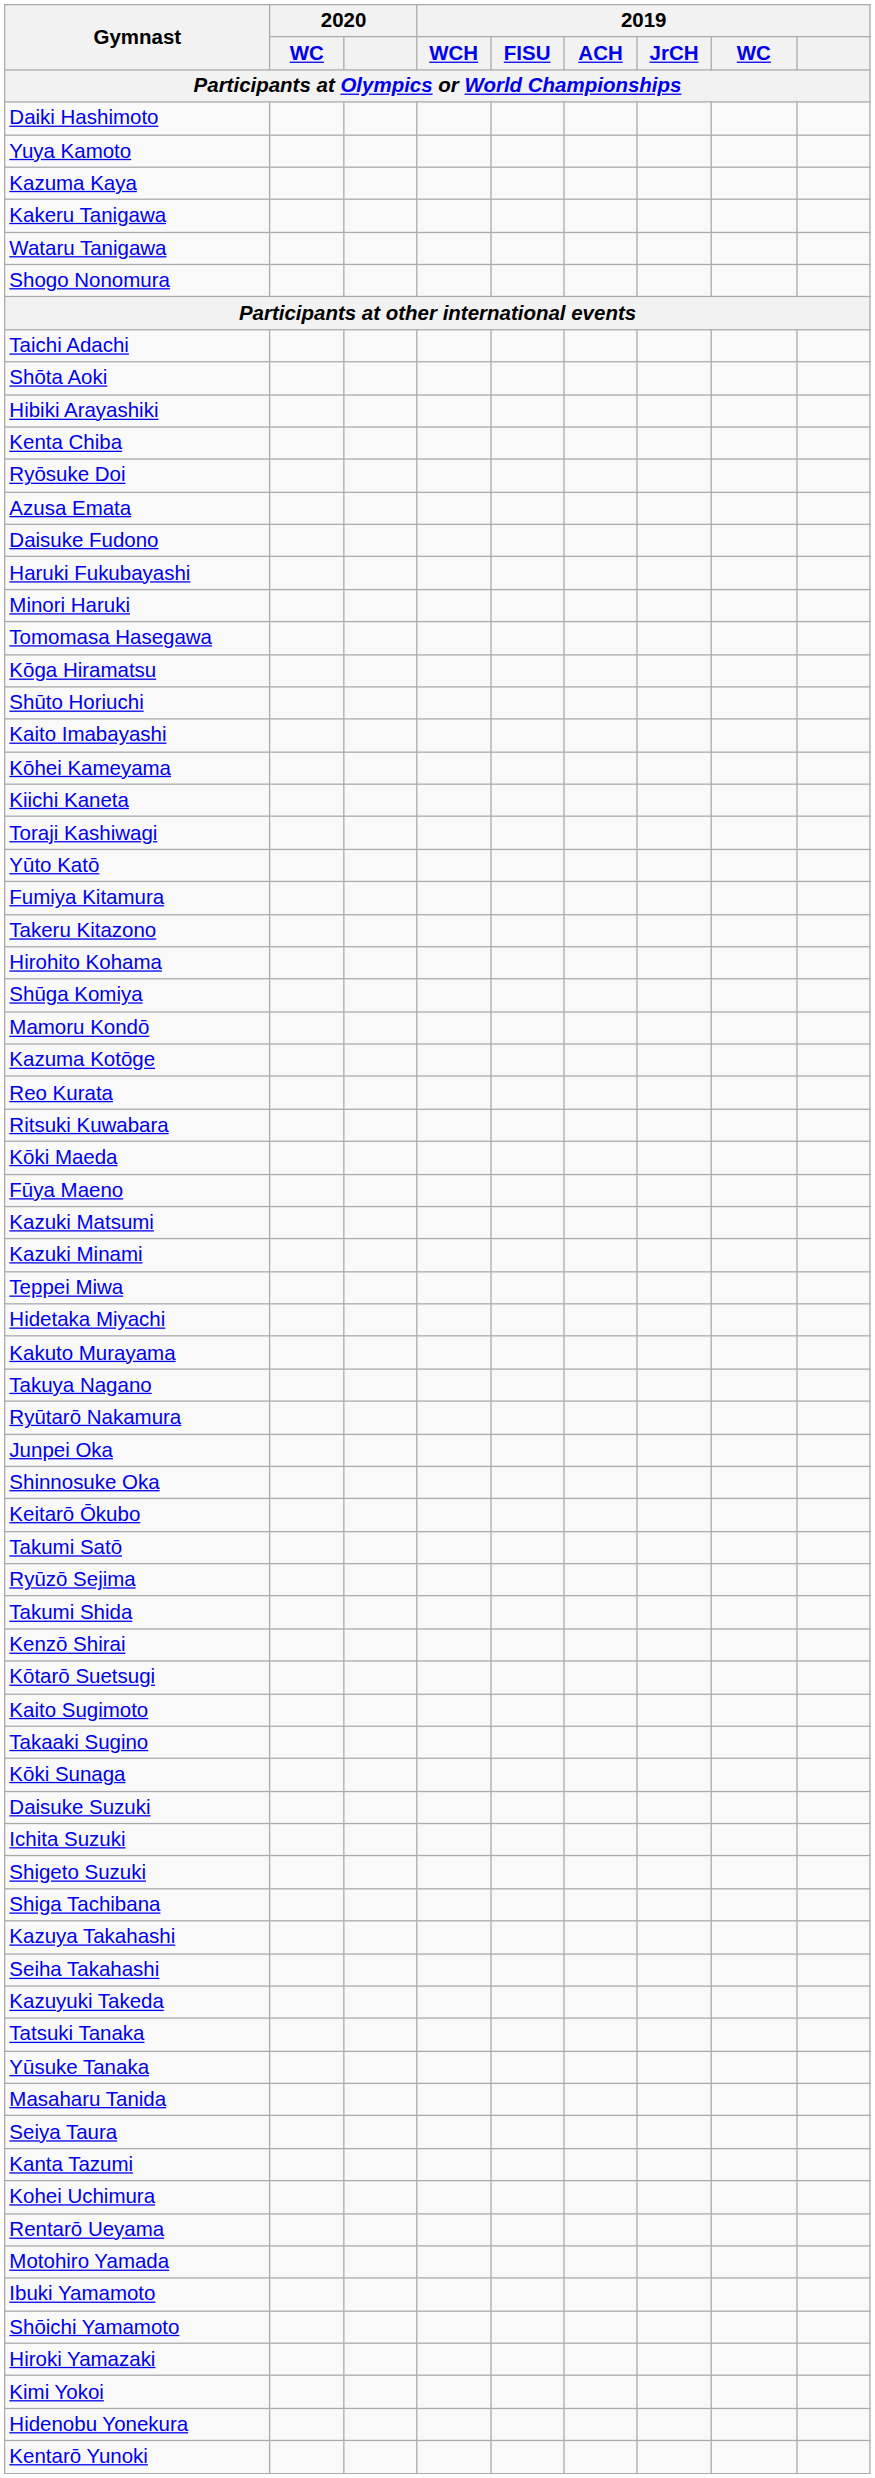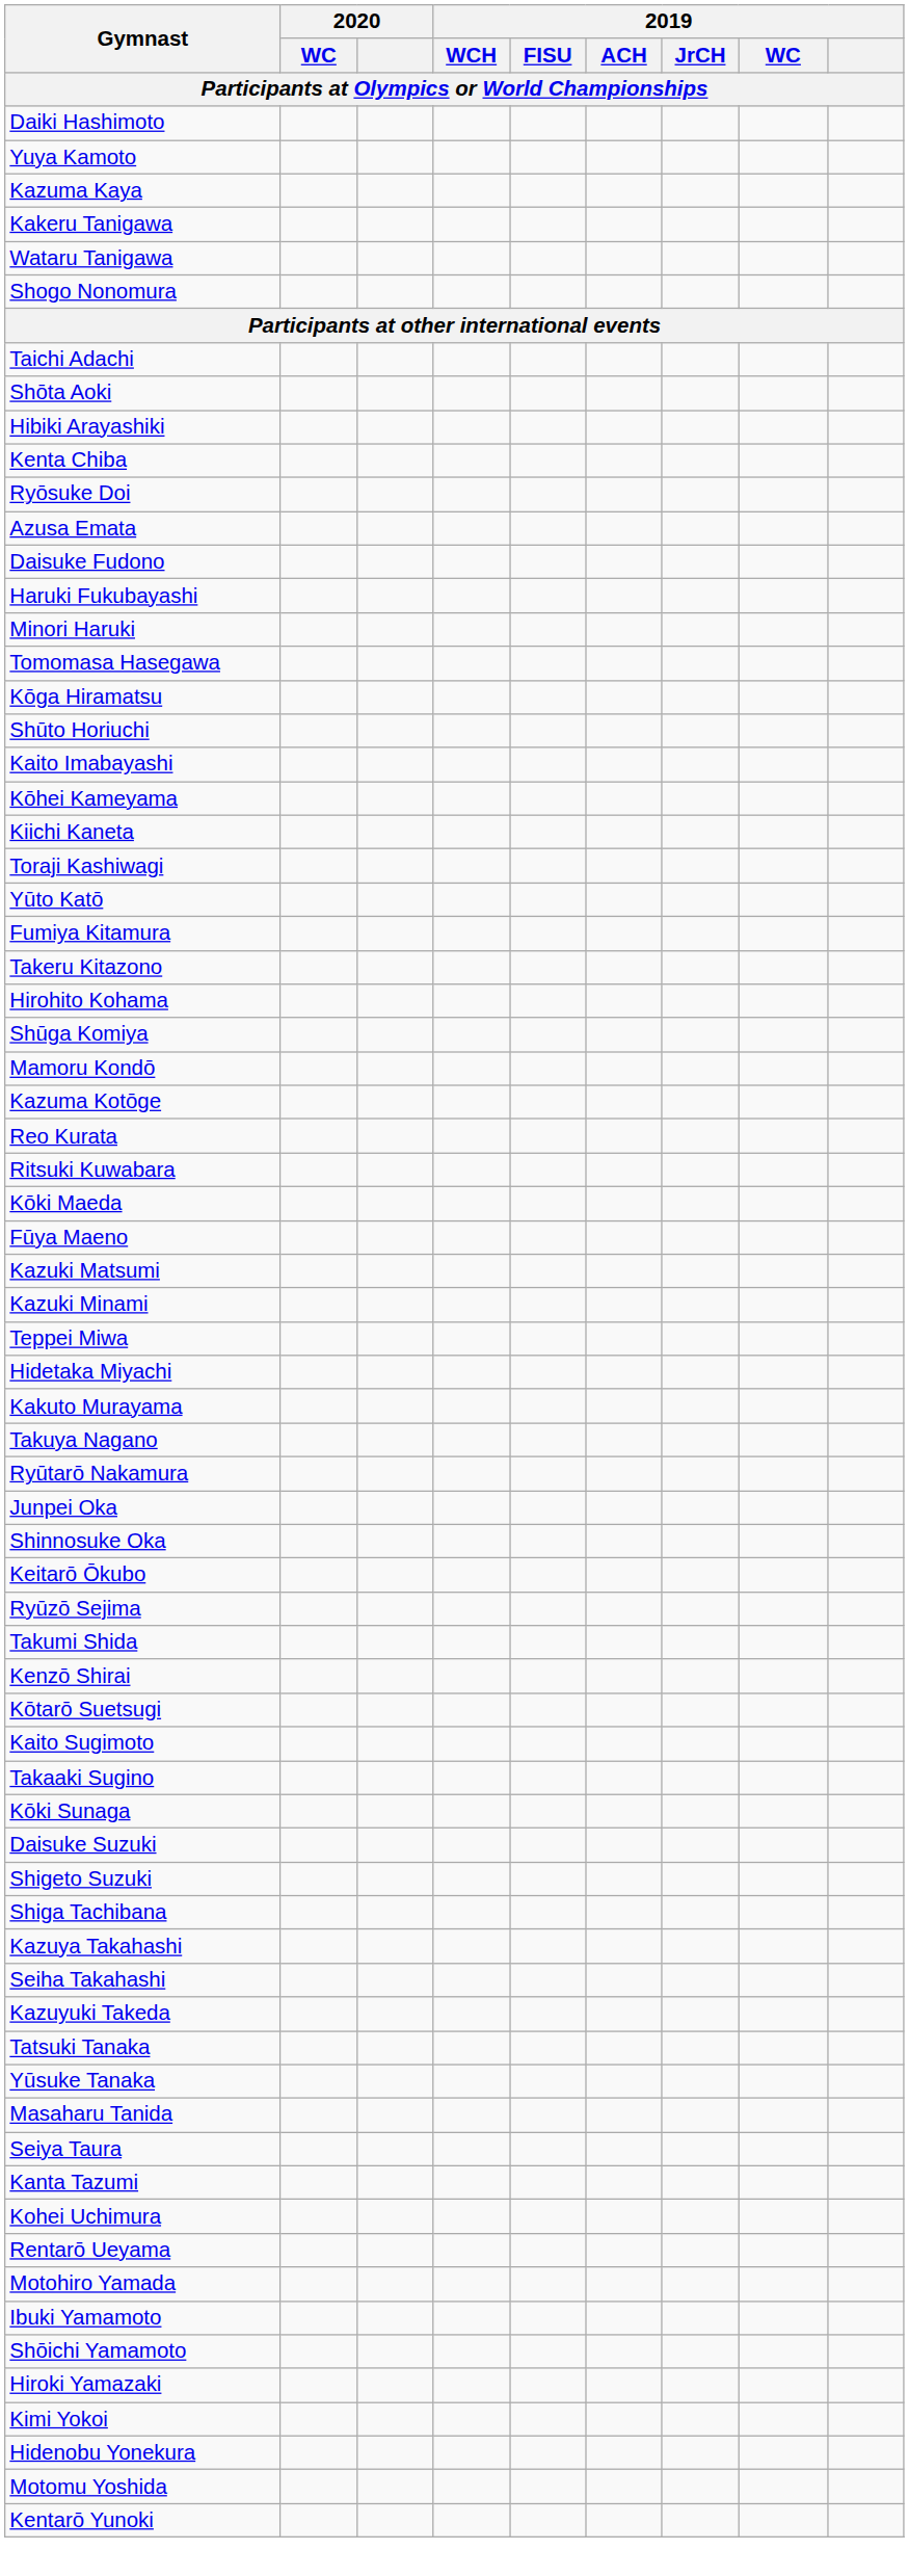- row: Takumi Satō
- row: Ichita Suzuki
+ row: Motomu Yoshida
